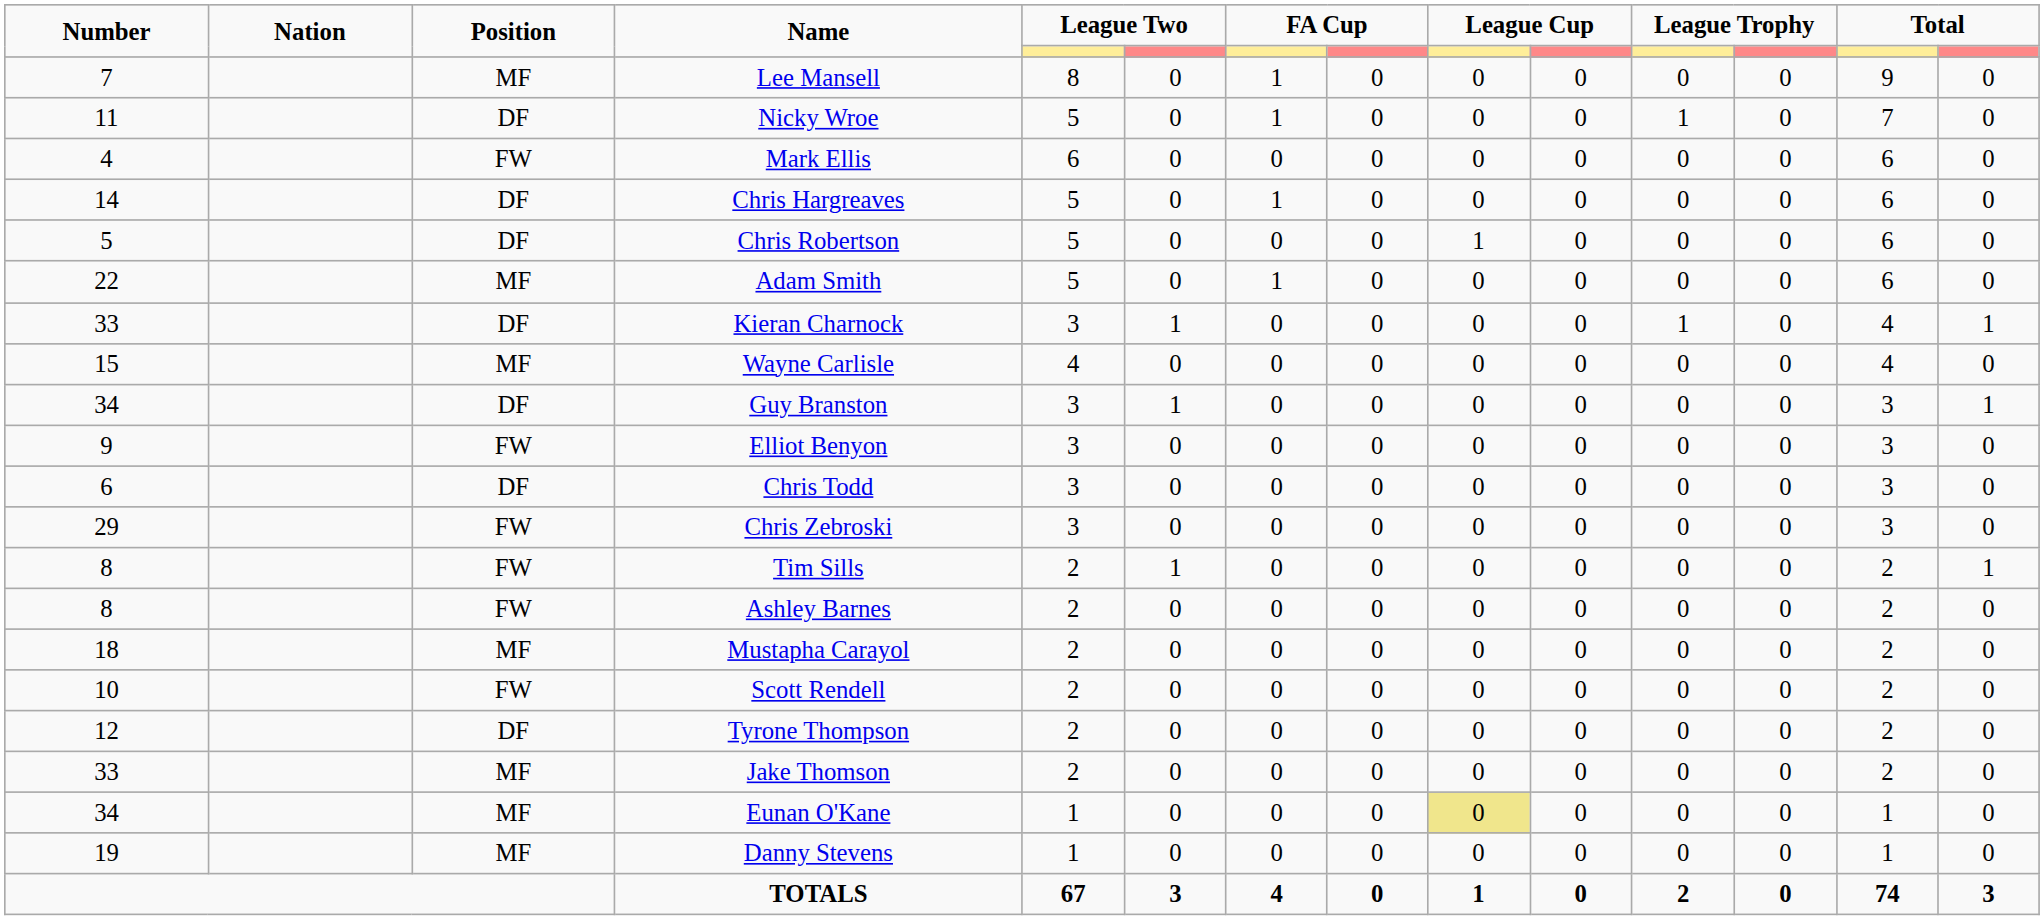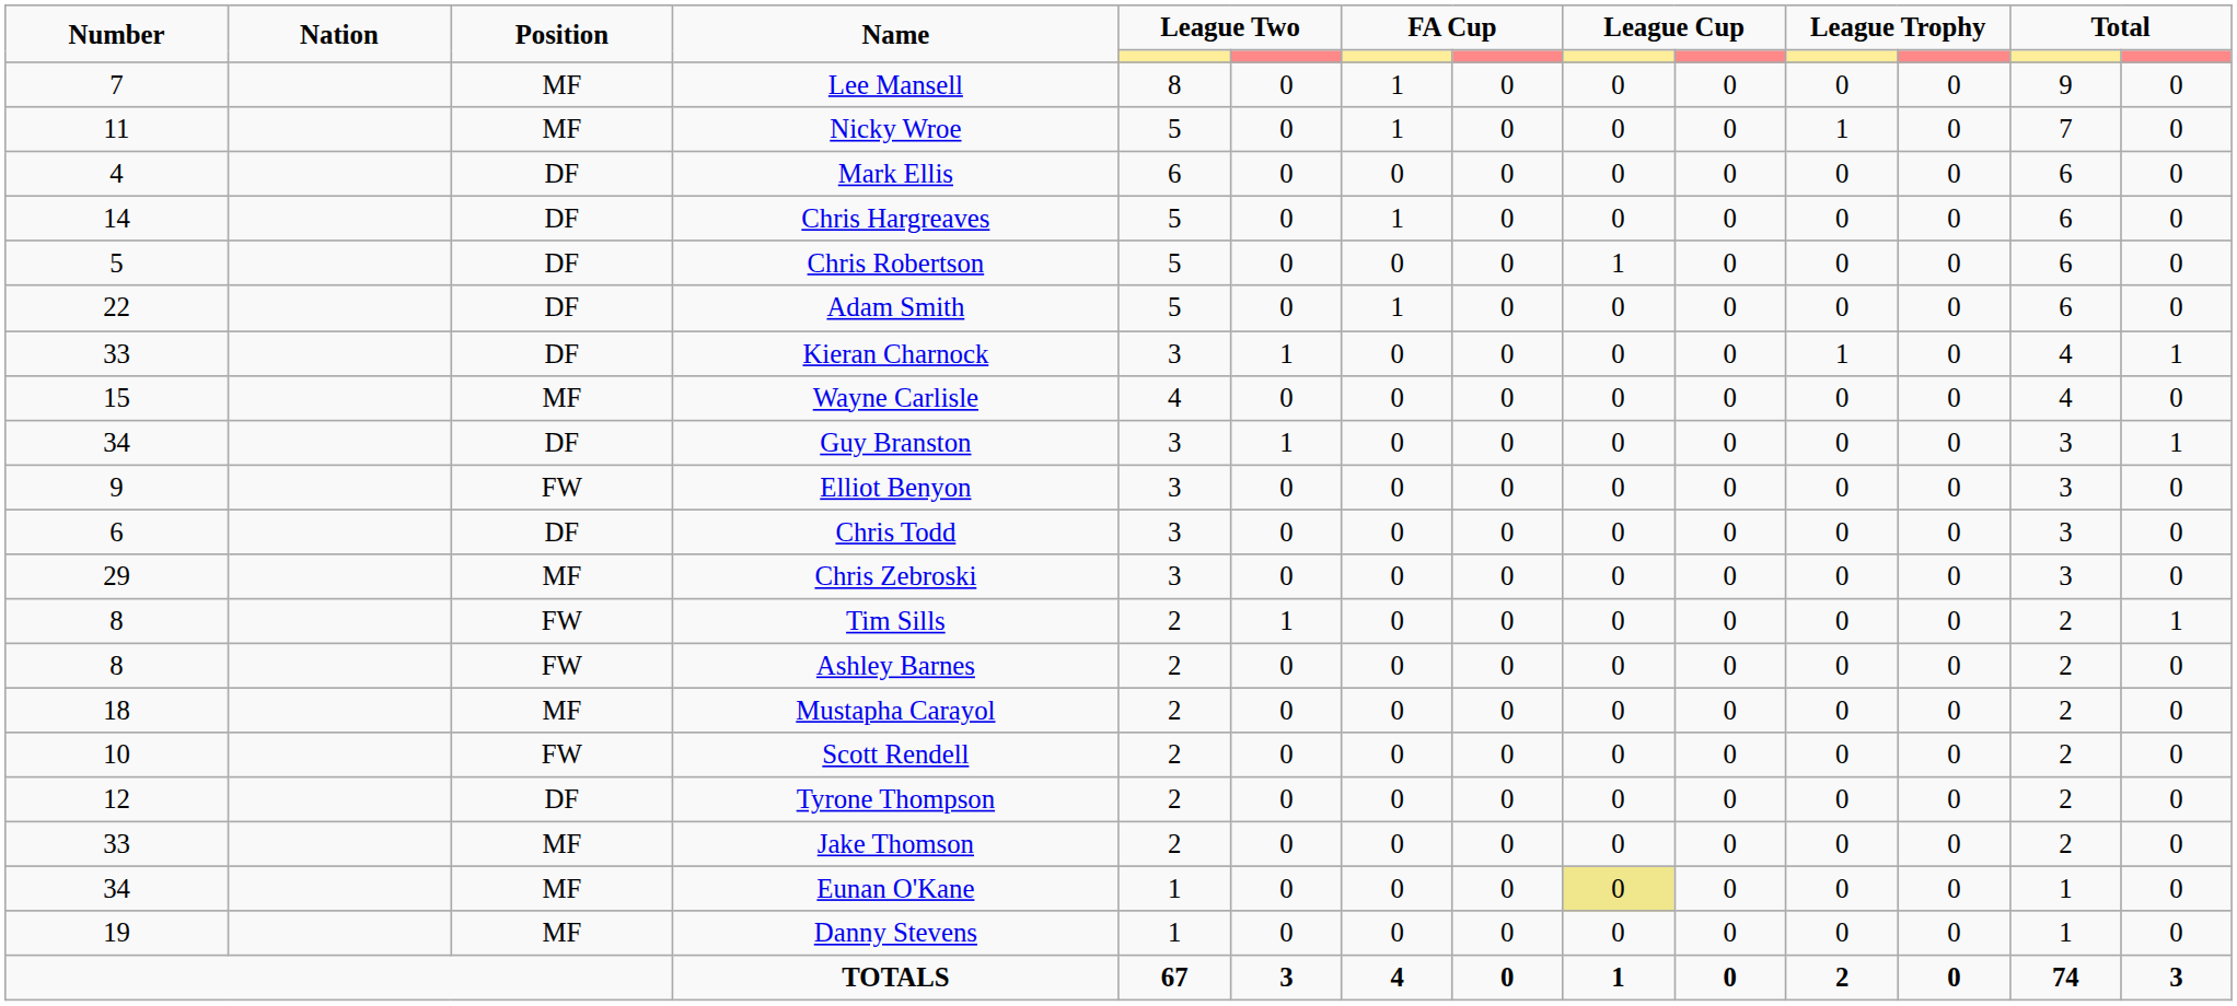Nicky Wroe | Position: DF -> MF
Mark Ellis | Position: FW -> DF
Adam Smith | Position: MF -> DF
Chris Zebroski | Position: FW -> MF
